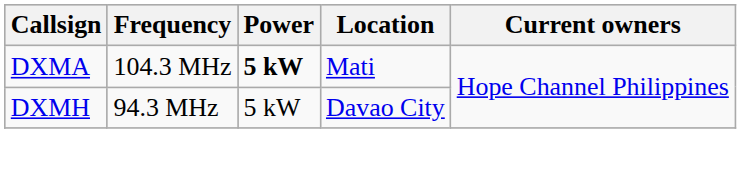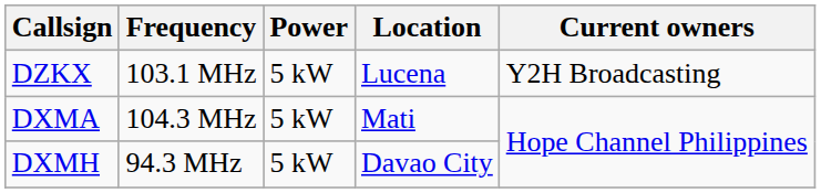+ row: DZKX | 103.1 MHz | 5 kW | Lucena | Y2H Broadcasting
DXMA | Power: bold -> normal
